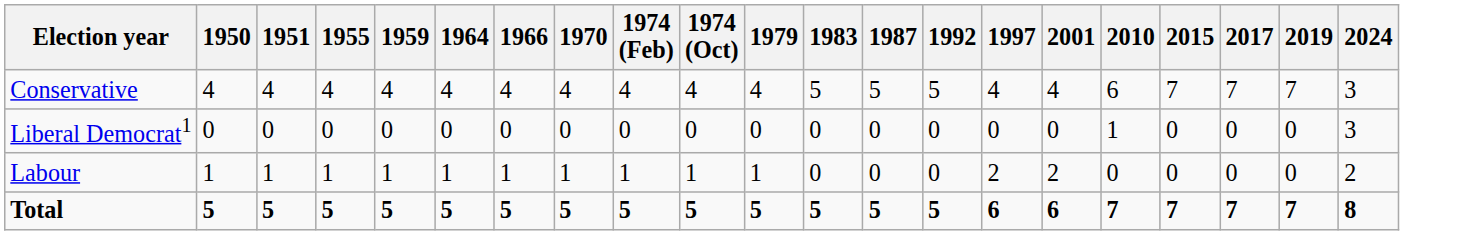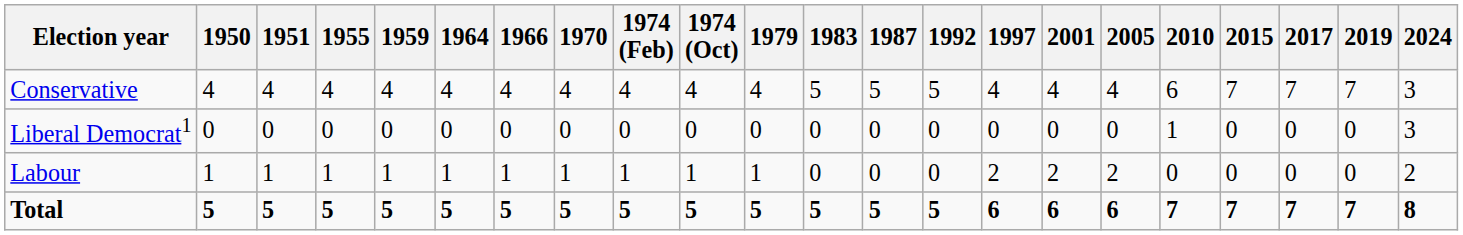+ column: 2005 | 4 | 0 | 2 | 6
